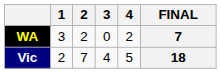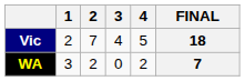rows swapped: WA <-> Vic
